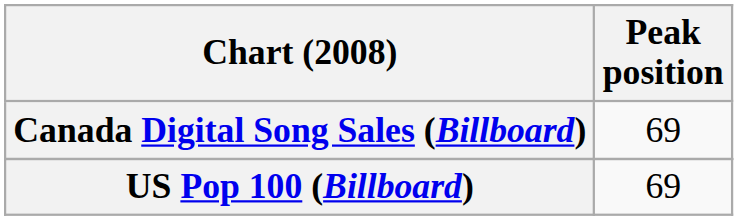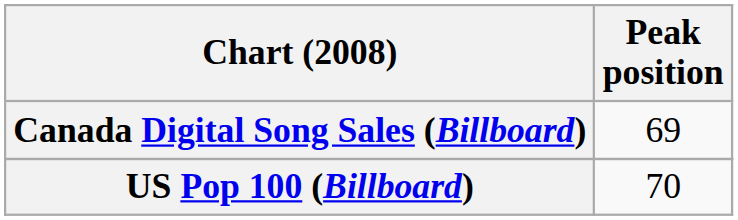US Pop 100 (Billboard) | Peak position: 69 -> 70
